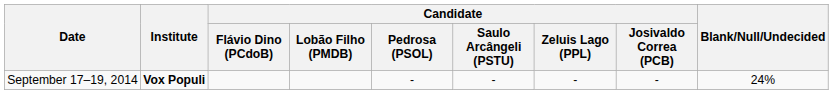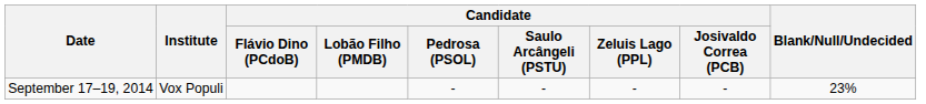September 17–19, 2014 | Institute: bold -> normal
September 17–19, 2014 | Blank/Null/Undecided: 24% -> 23%
